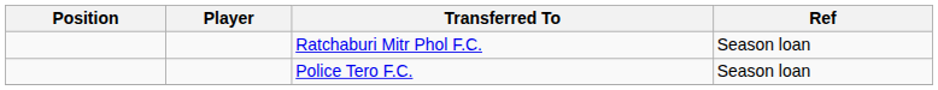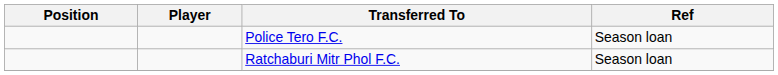rows swapped: Ratchaburi Mitr Phol F.C. <-> Police Tero F.C.
